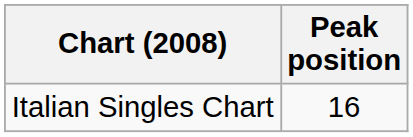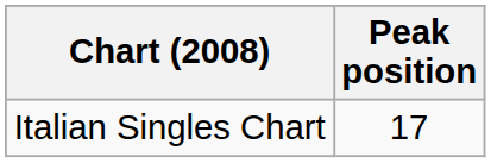Italian Singles Chart | Peak position: 16 -> 17
